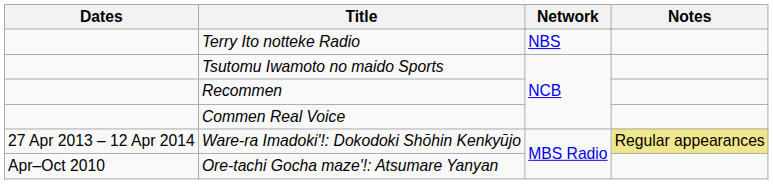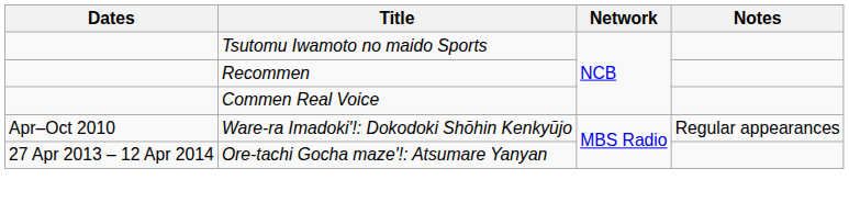- row: Terry Ito notteke Radio | NBS
Ware-ra Imadoki'!: Dokodoki Shōhin Kenkyūjo | Dates: 27 Apr 2013 – 12 Apr 2014 -> Apr–Oct 2010
Ware-ra Imadoki'!: Dokodoki Shōhin Kenkyūjo | Notes: khaki background -> no background
Ore-tachi Gocha maze'!: Atsumare Yanyan | Dates: Apr–Oct 2010 -> 27 Apr 2013 – 12 Apr 2014
